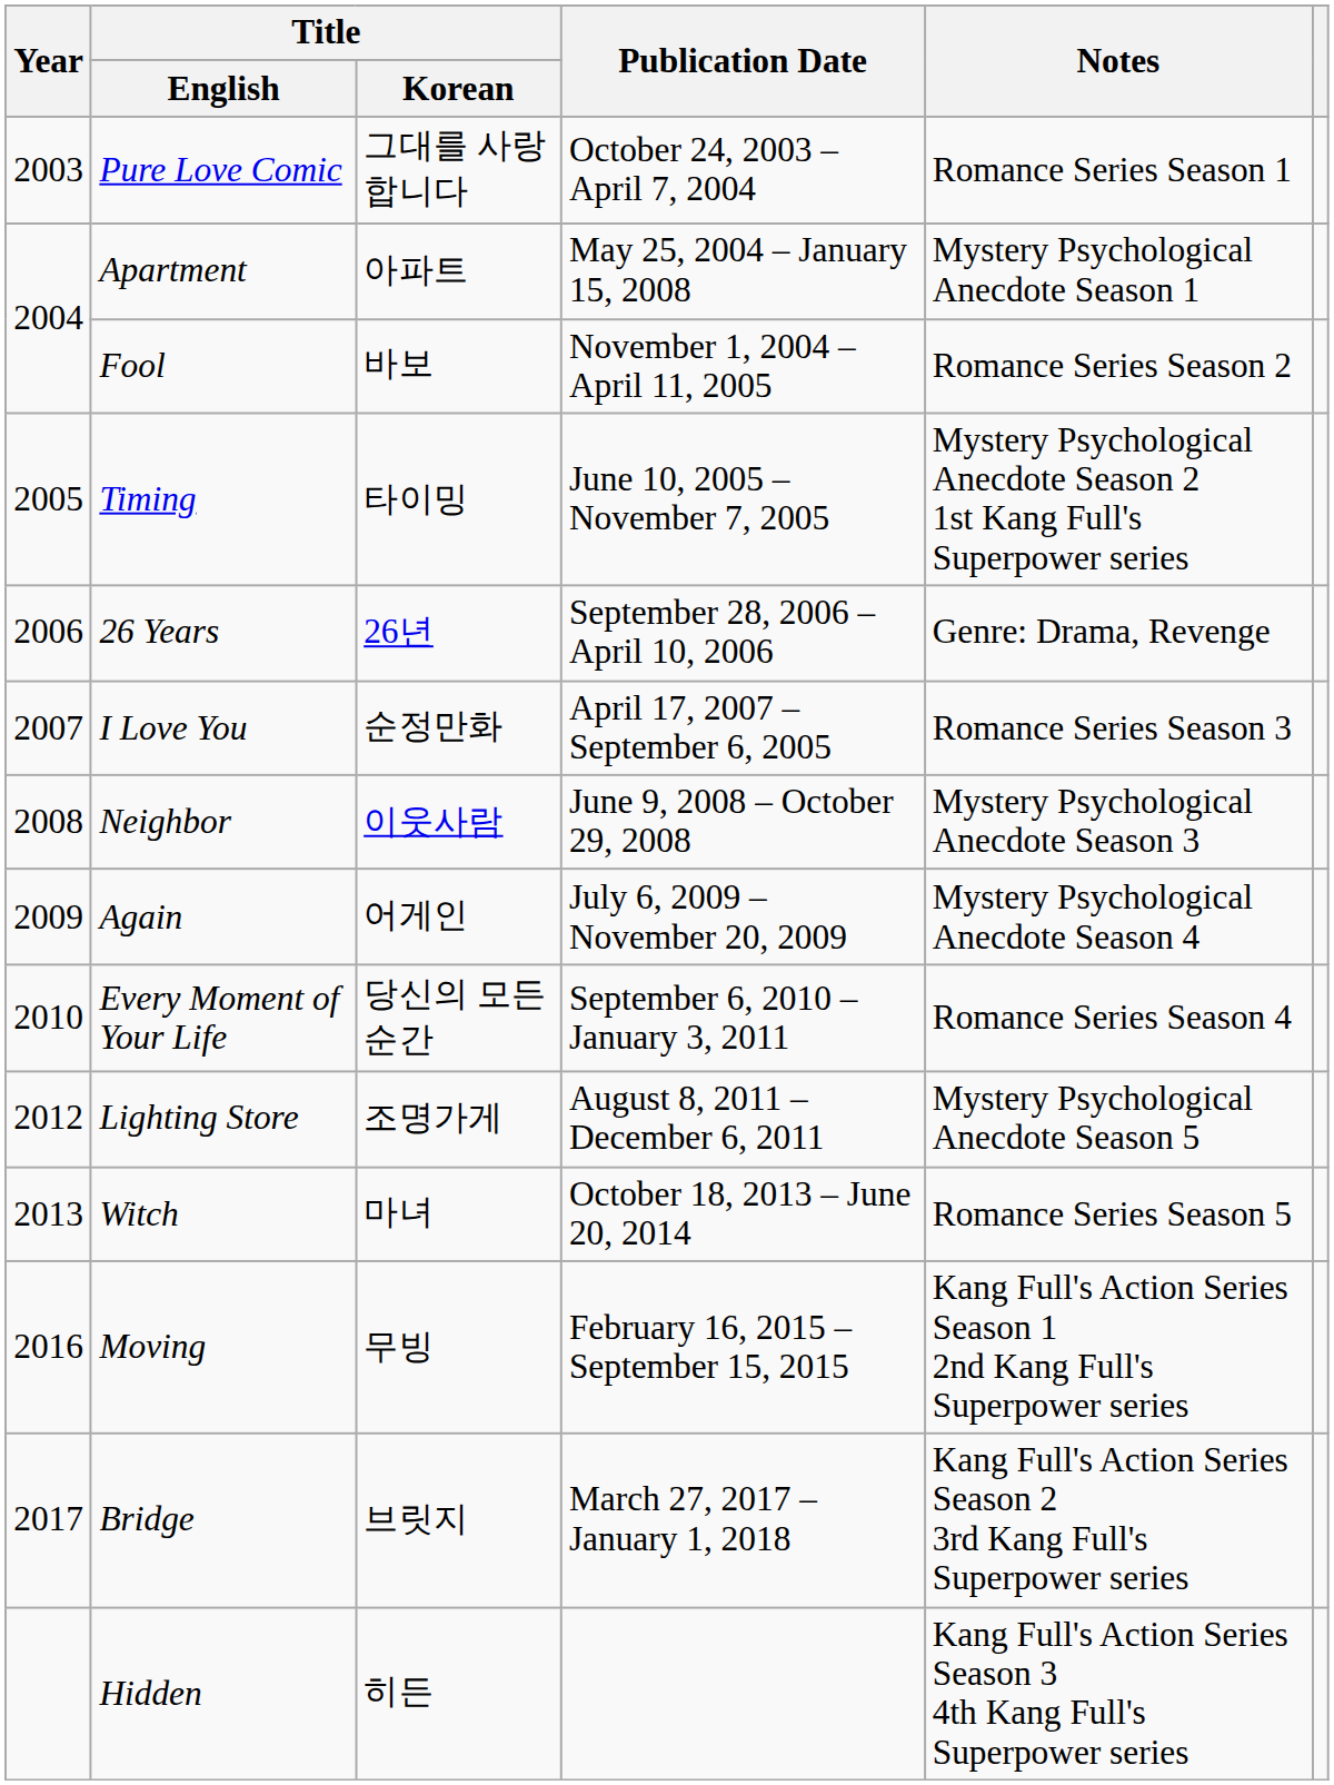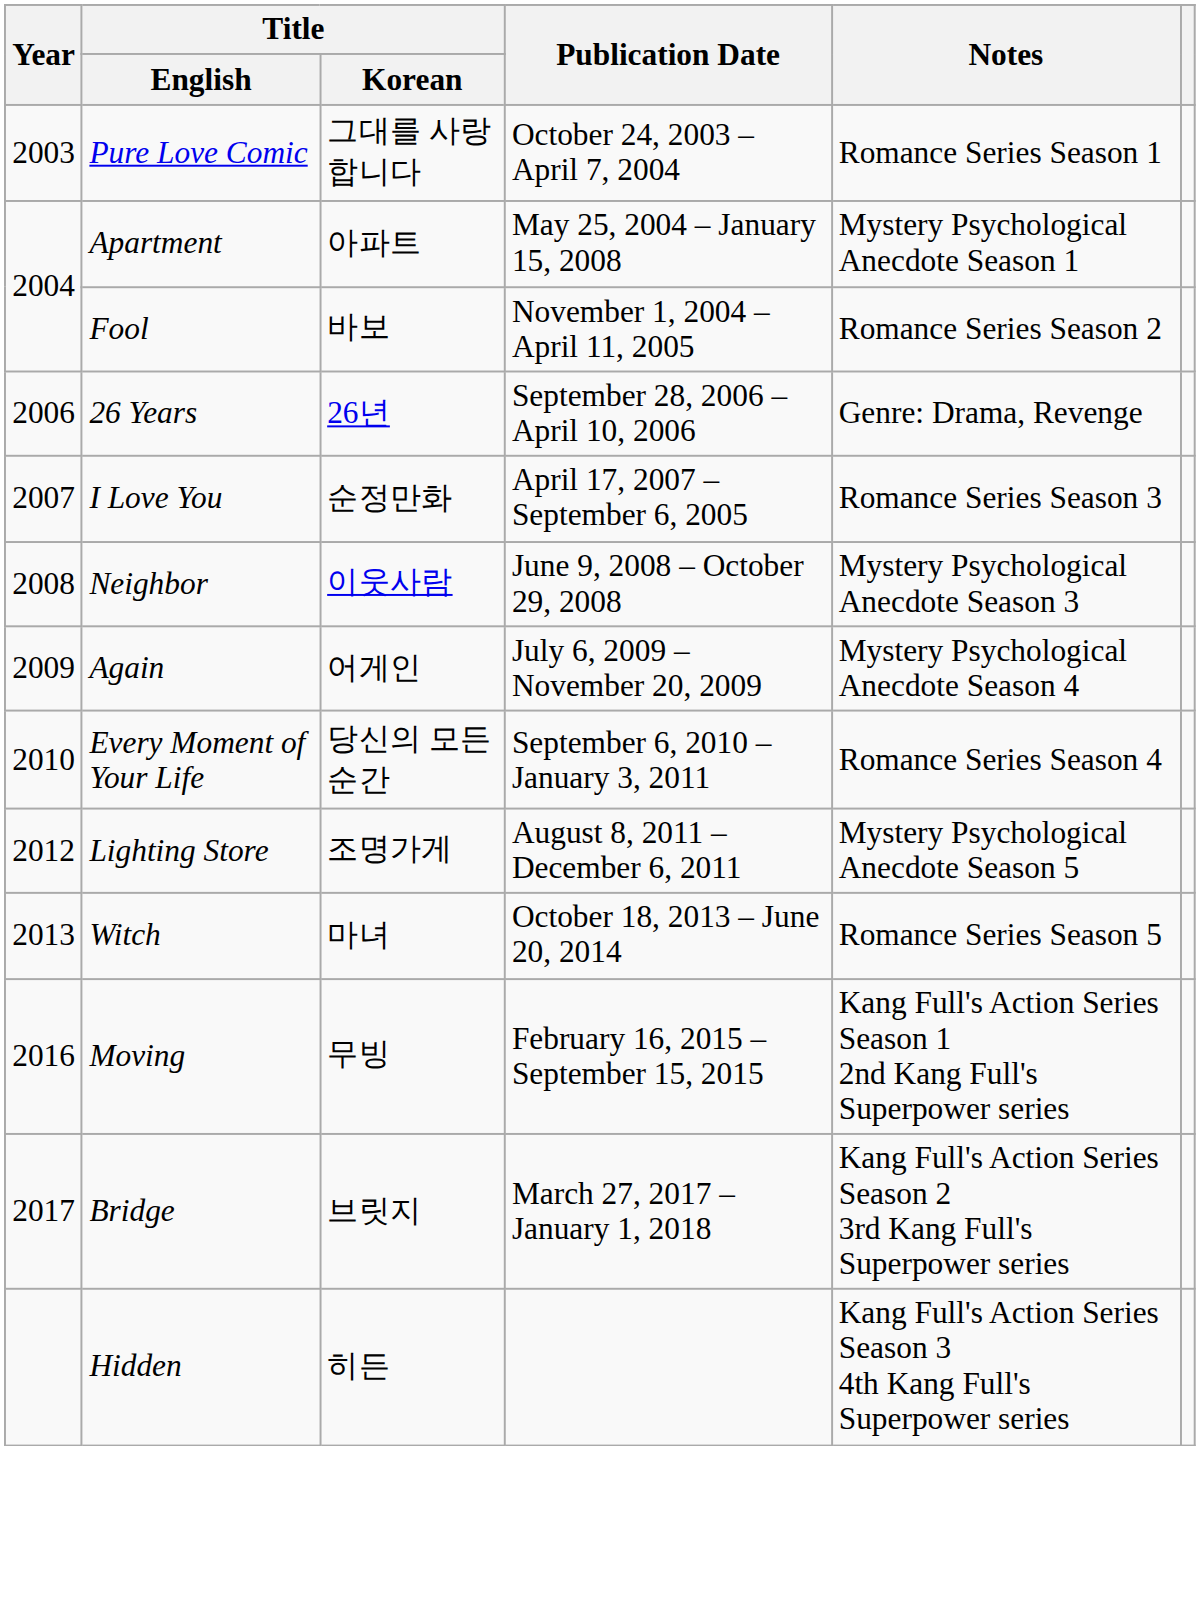- row: 2005 | Timing | 타이밍 | June 10, 2005 – November 7, 2005 | Mystery Psychological Anecdote Season 2 1st Kang Full's Superpower series
